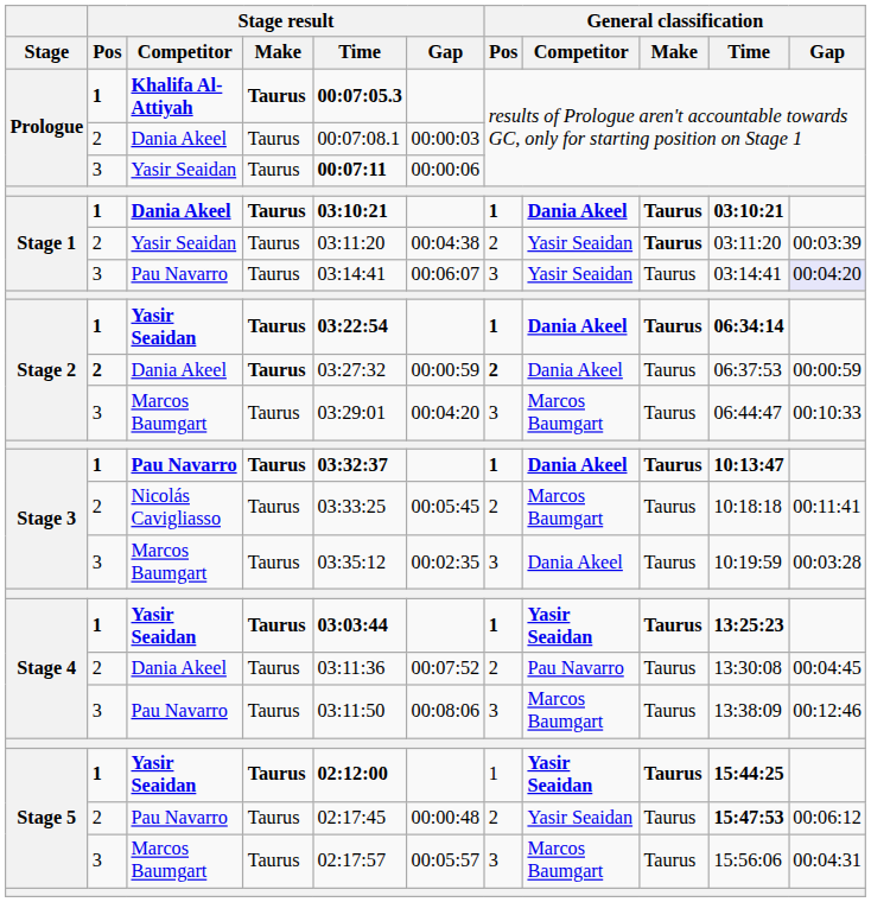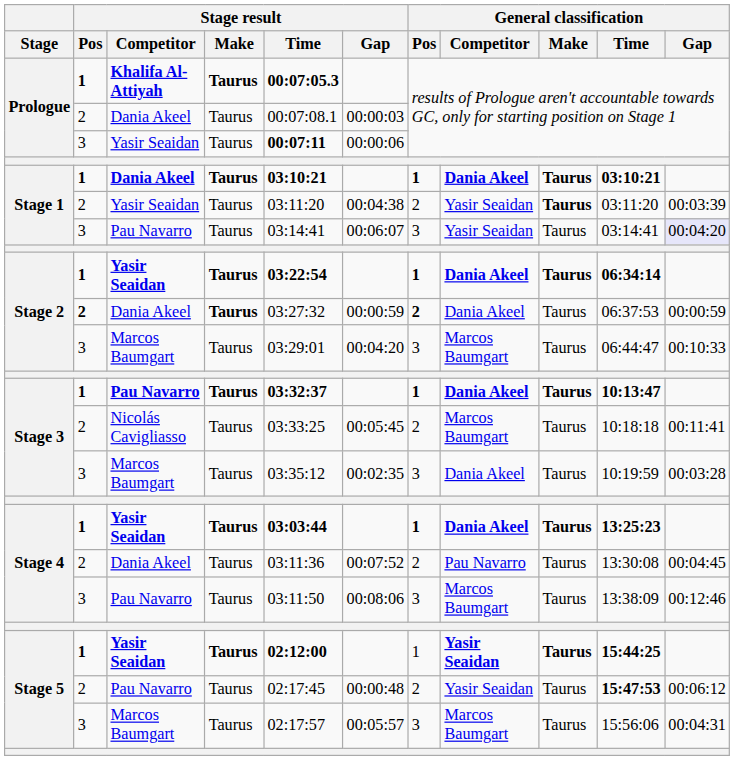Stage 4 / Yasir Seaidan | General classification / Competitor: Yasir Seaidan -> Dania Akeel
